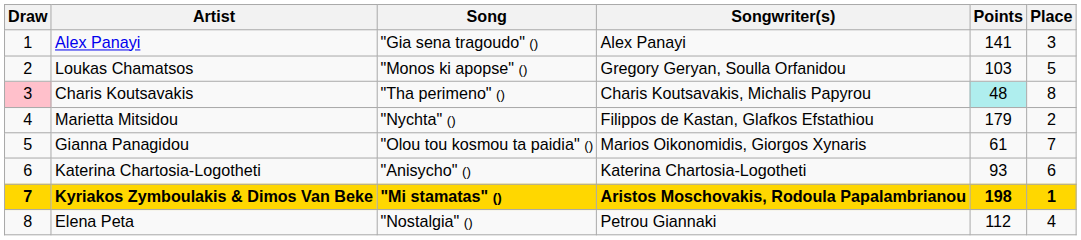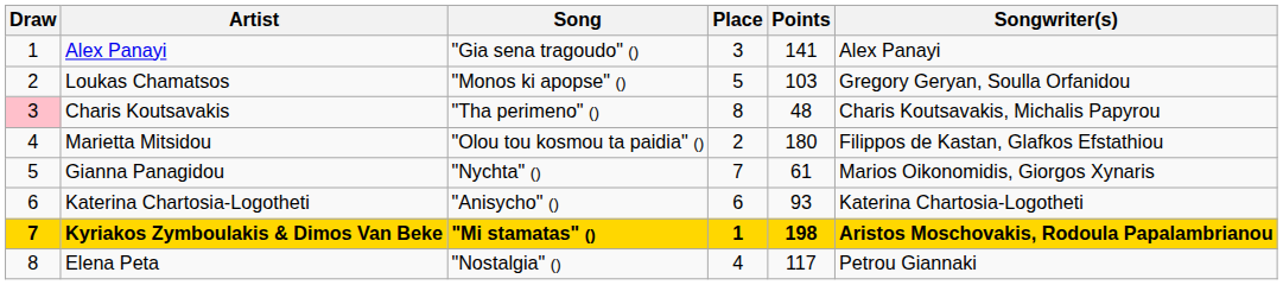columns swapped: Songwriter(s) <-> Place
Charis Koutsavakis | Points: paleturquoise background -> no background
Marietta Mitsidou | Song: "Nychta" () -> "Olou tou kosmou ta paidia" ()
Marietta Mitsidou | Points: 179 -> 180
Gianna Panagidou | Song: "Olou tou kosmou ta paidia" () -> "Nychta" ()
Elena Peta | Points: 112 -> 117
